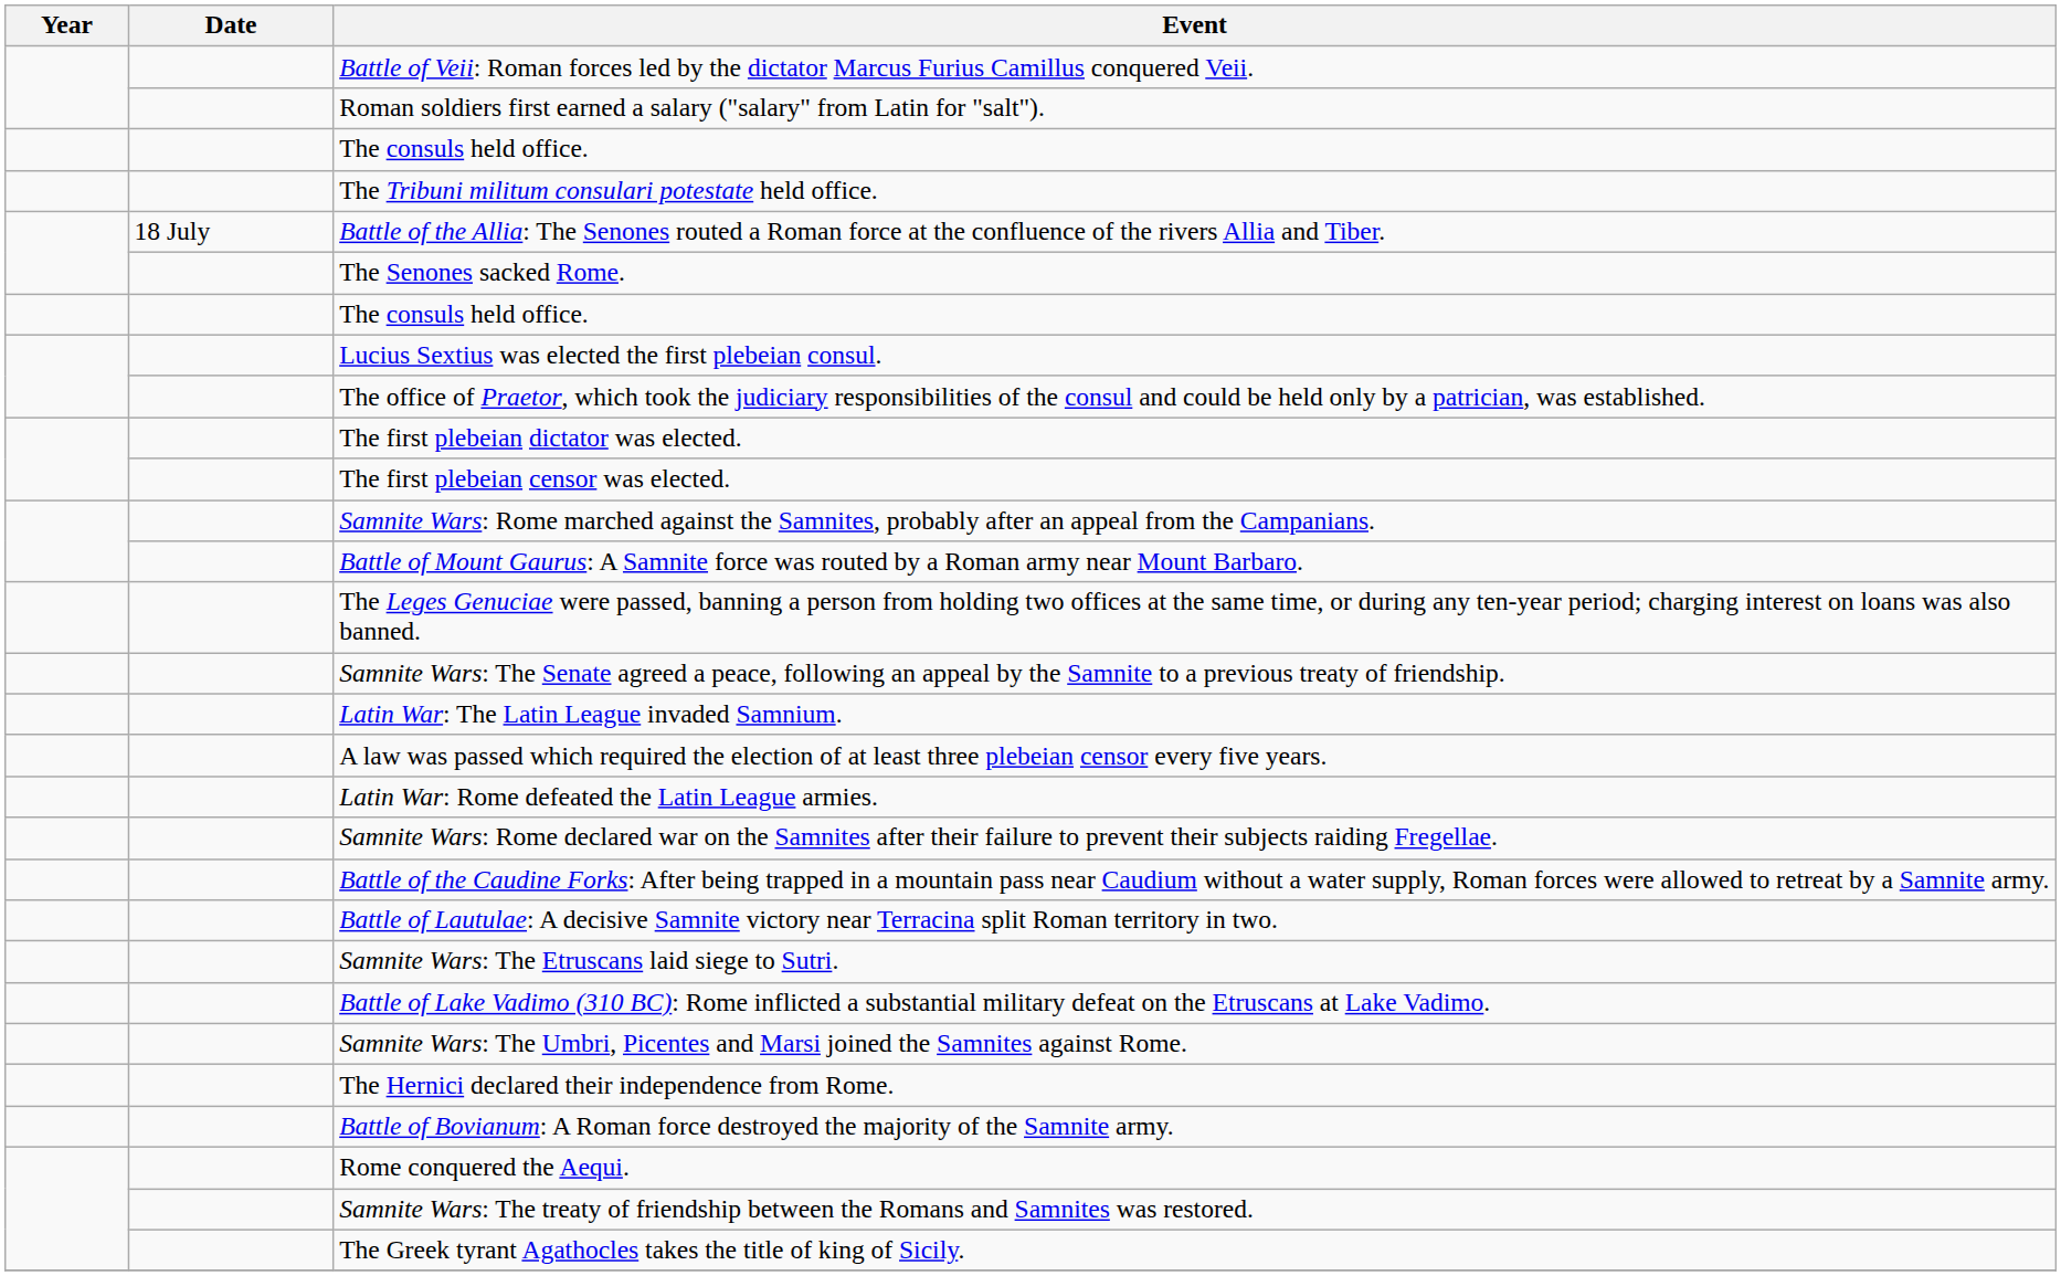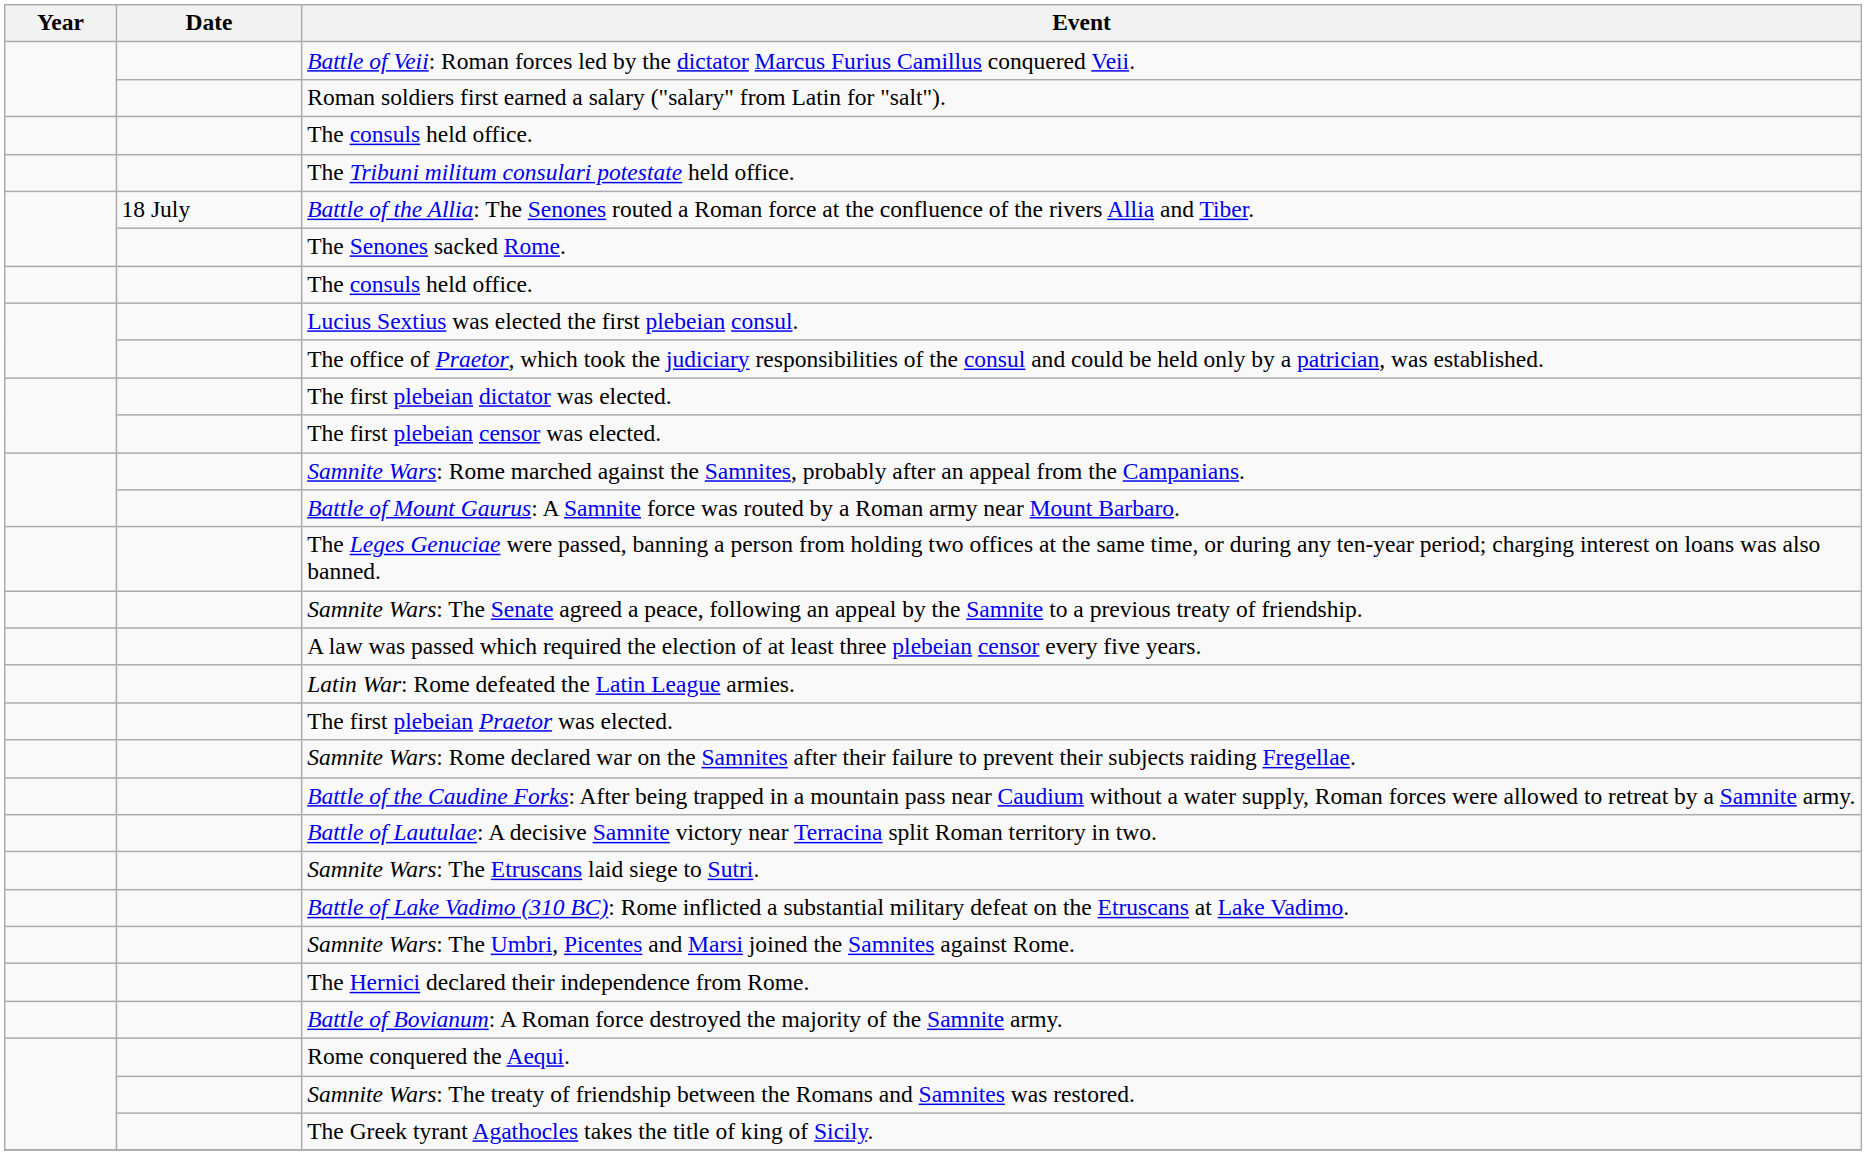- row: Latin War: The Latin League invaded Samnium.
+ row: The first plebeian Praetor was elected.
